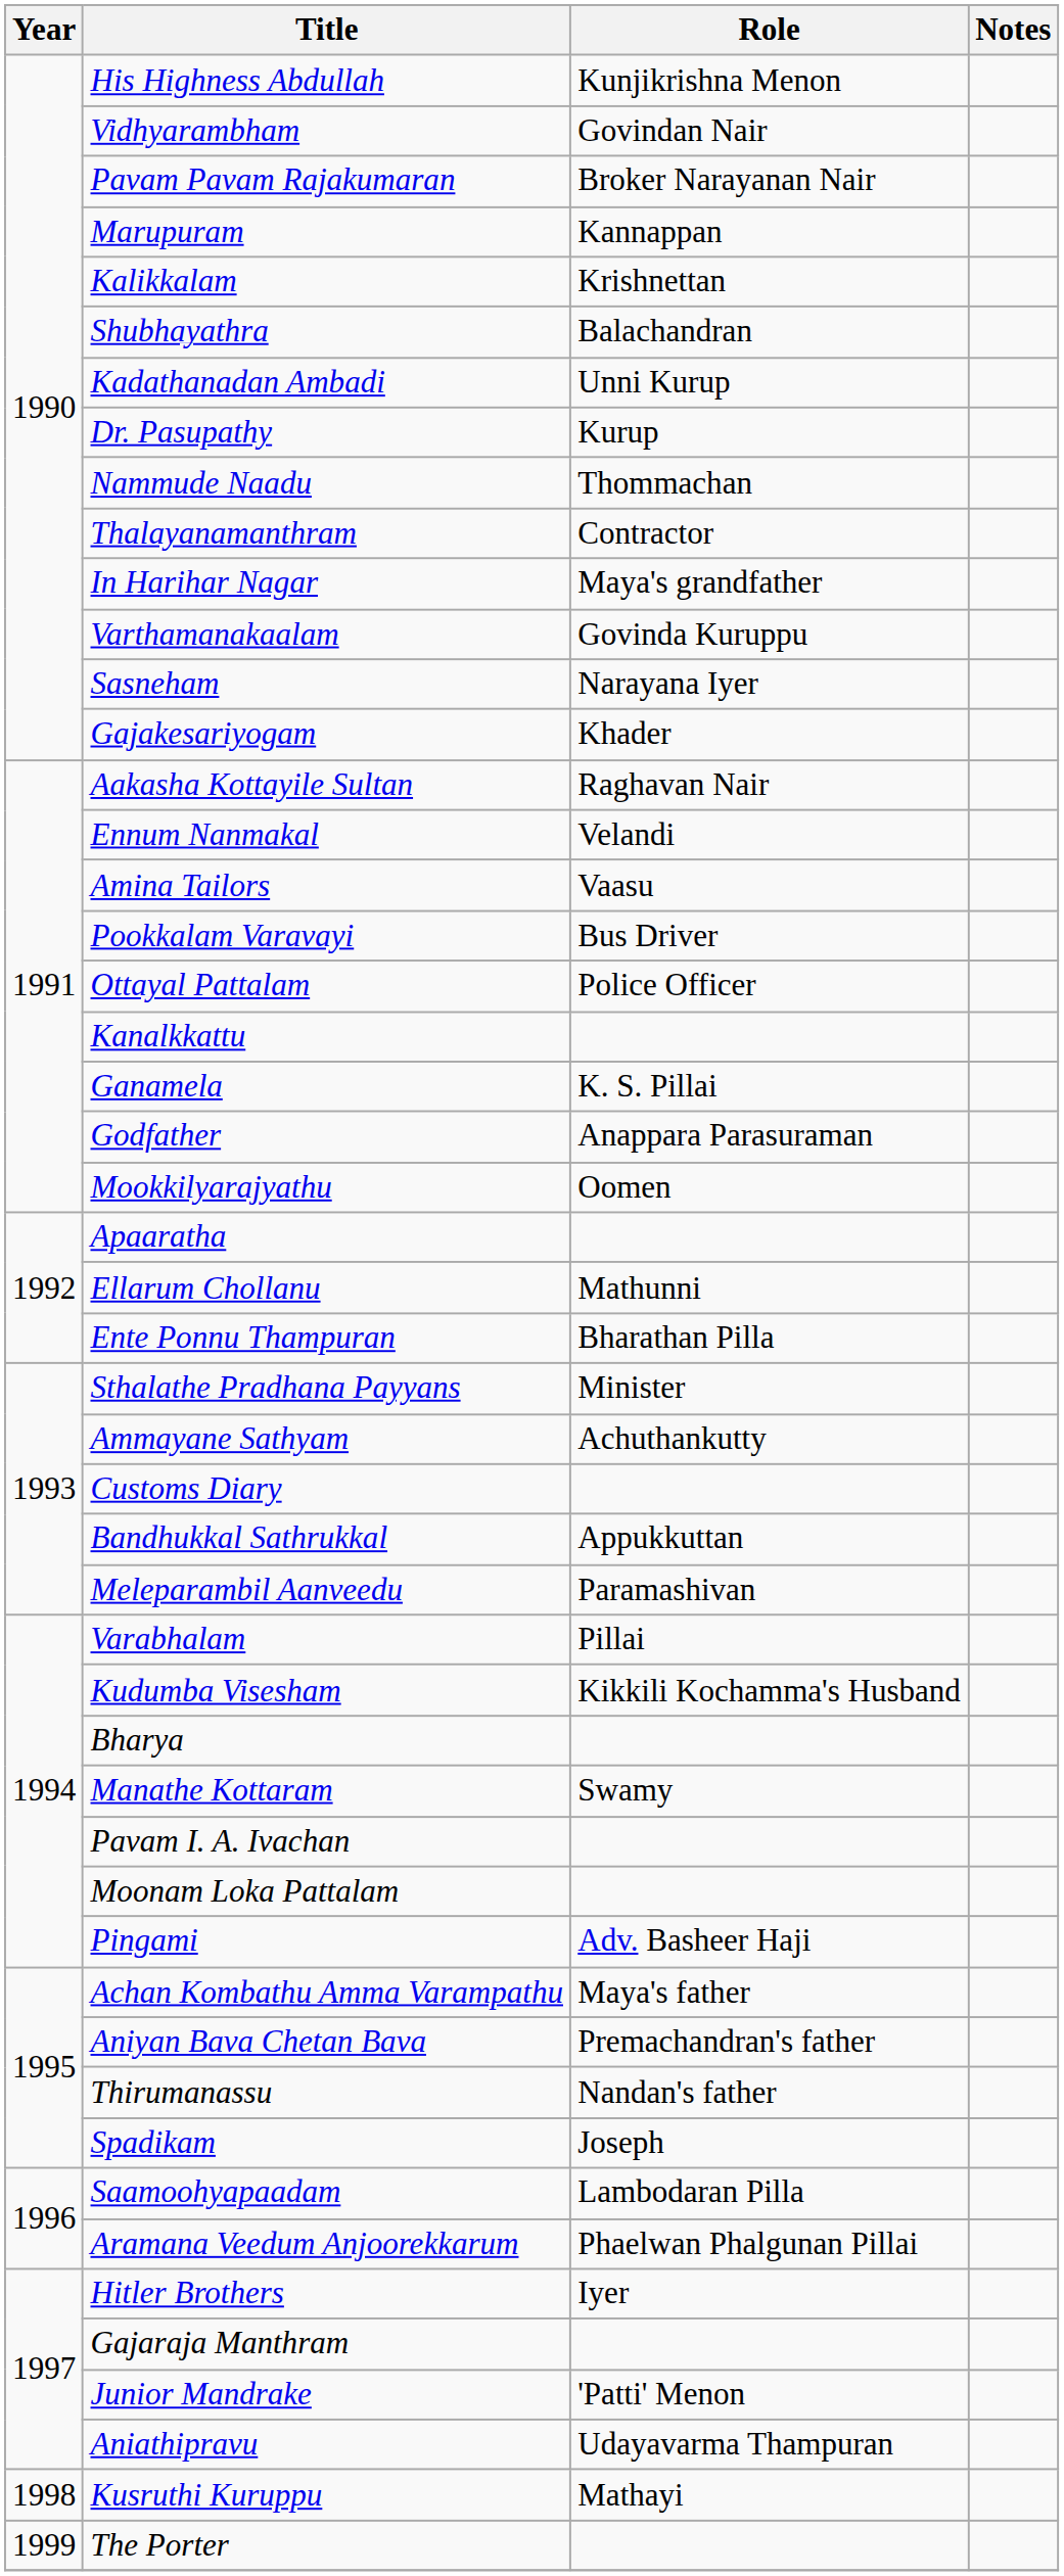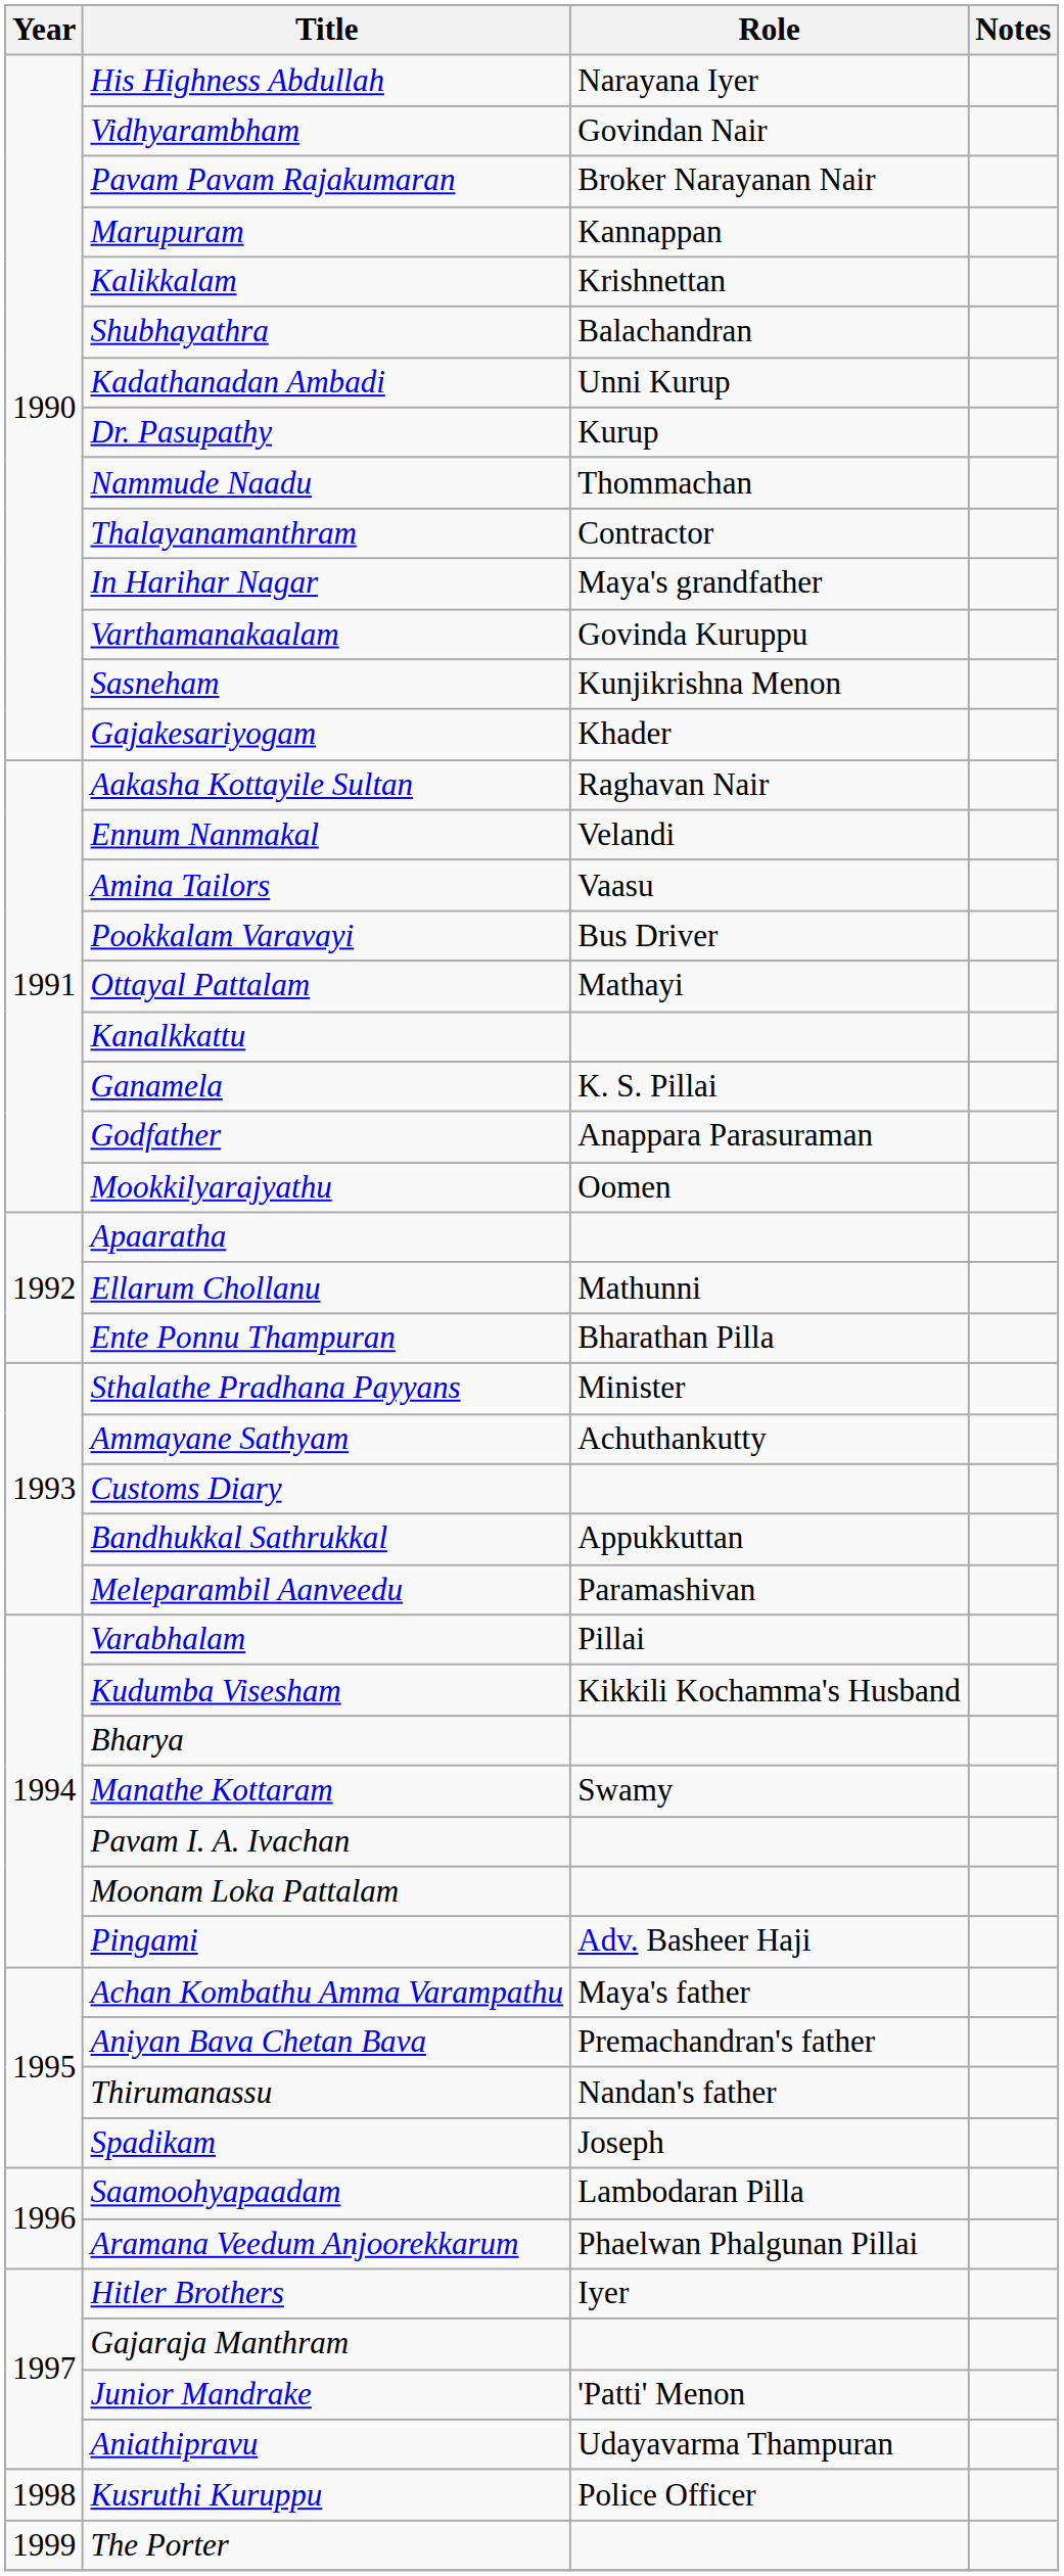His Highness Abdullah | Role: Kunjikrishna Menon -> Narayana Iyer
Sasneham | Role: Narayana Iyer -> Kunjikrishna Menon
Ottayal Pattalam | Role: Police Officer -> Mathayi
Kusruthi Kuruppu | Role: Mathayi -> Police Officer
